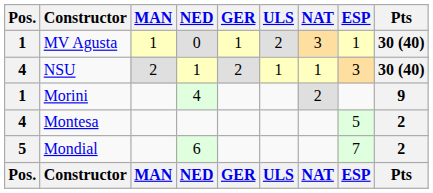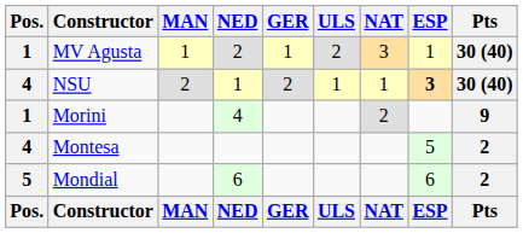MV Agusta | NED: 0 -> 2
NSU | ESP: normal -> bold
Mondial | ESP: 7 -> 6
